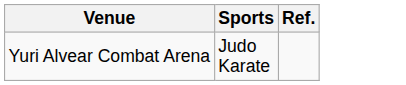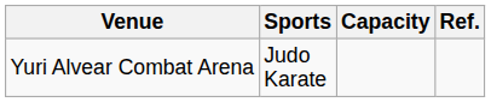+ column: Capacity
